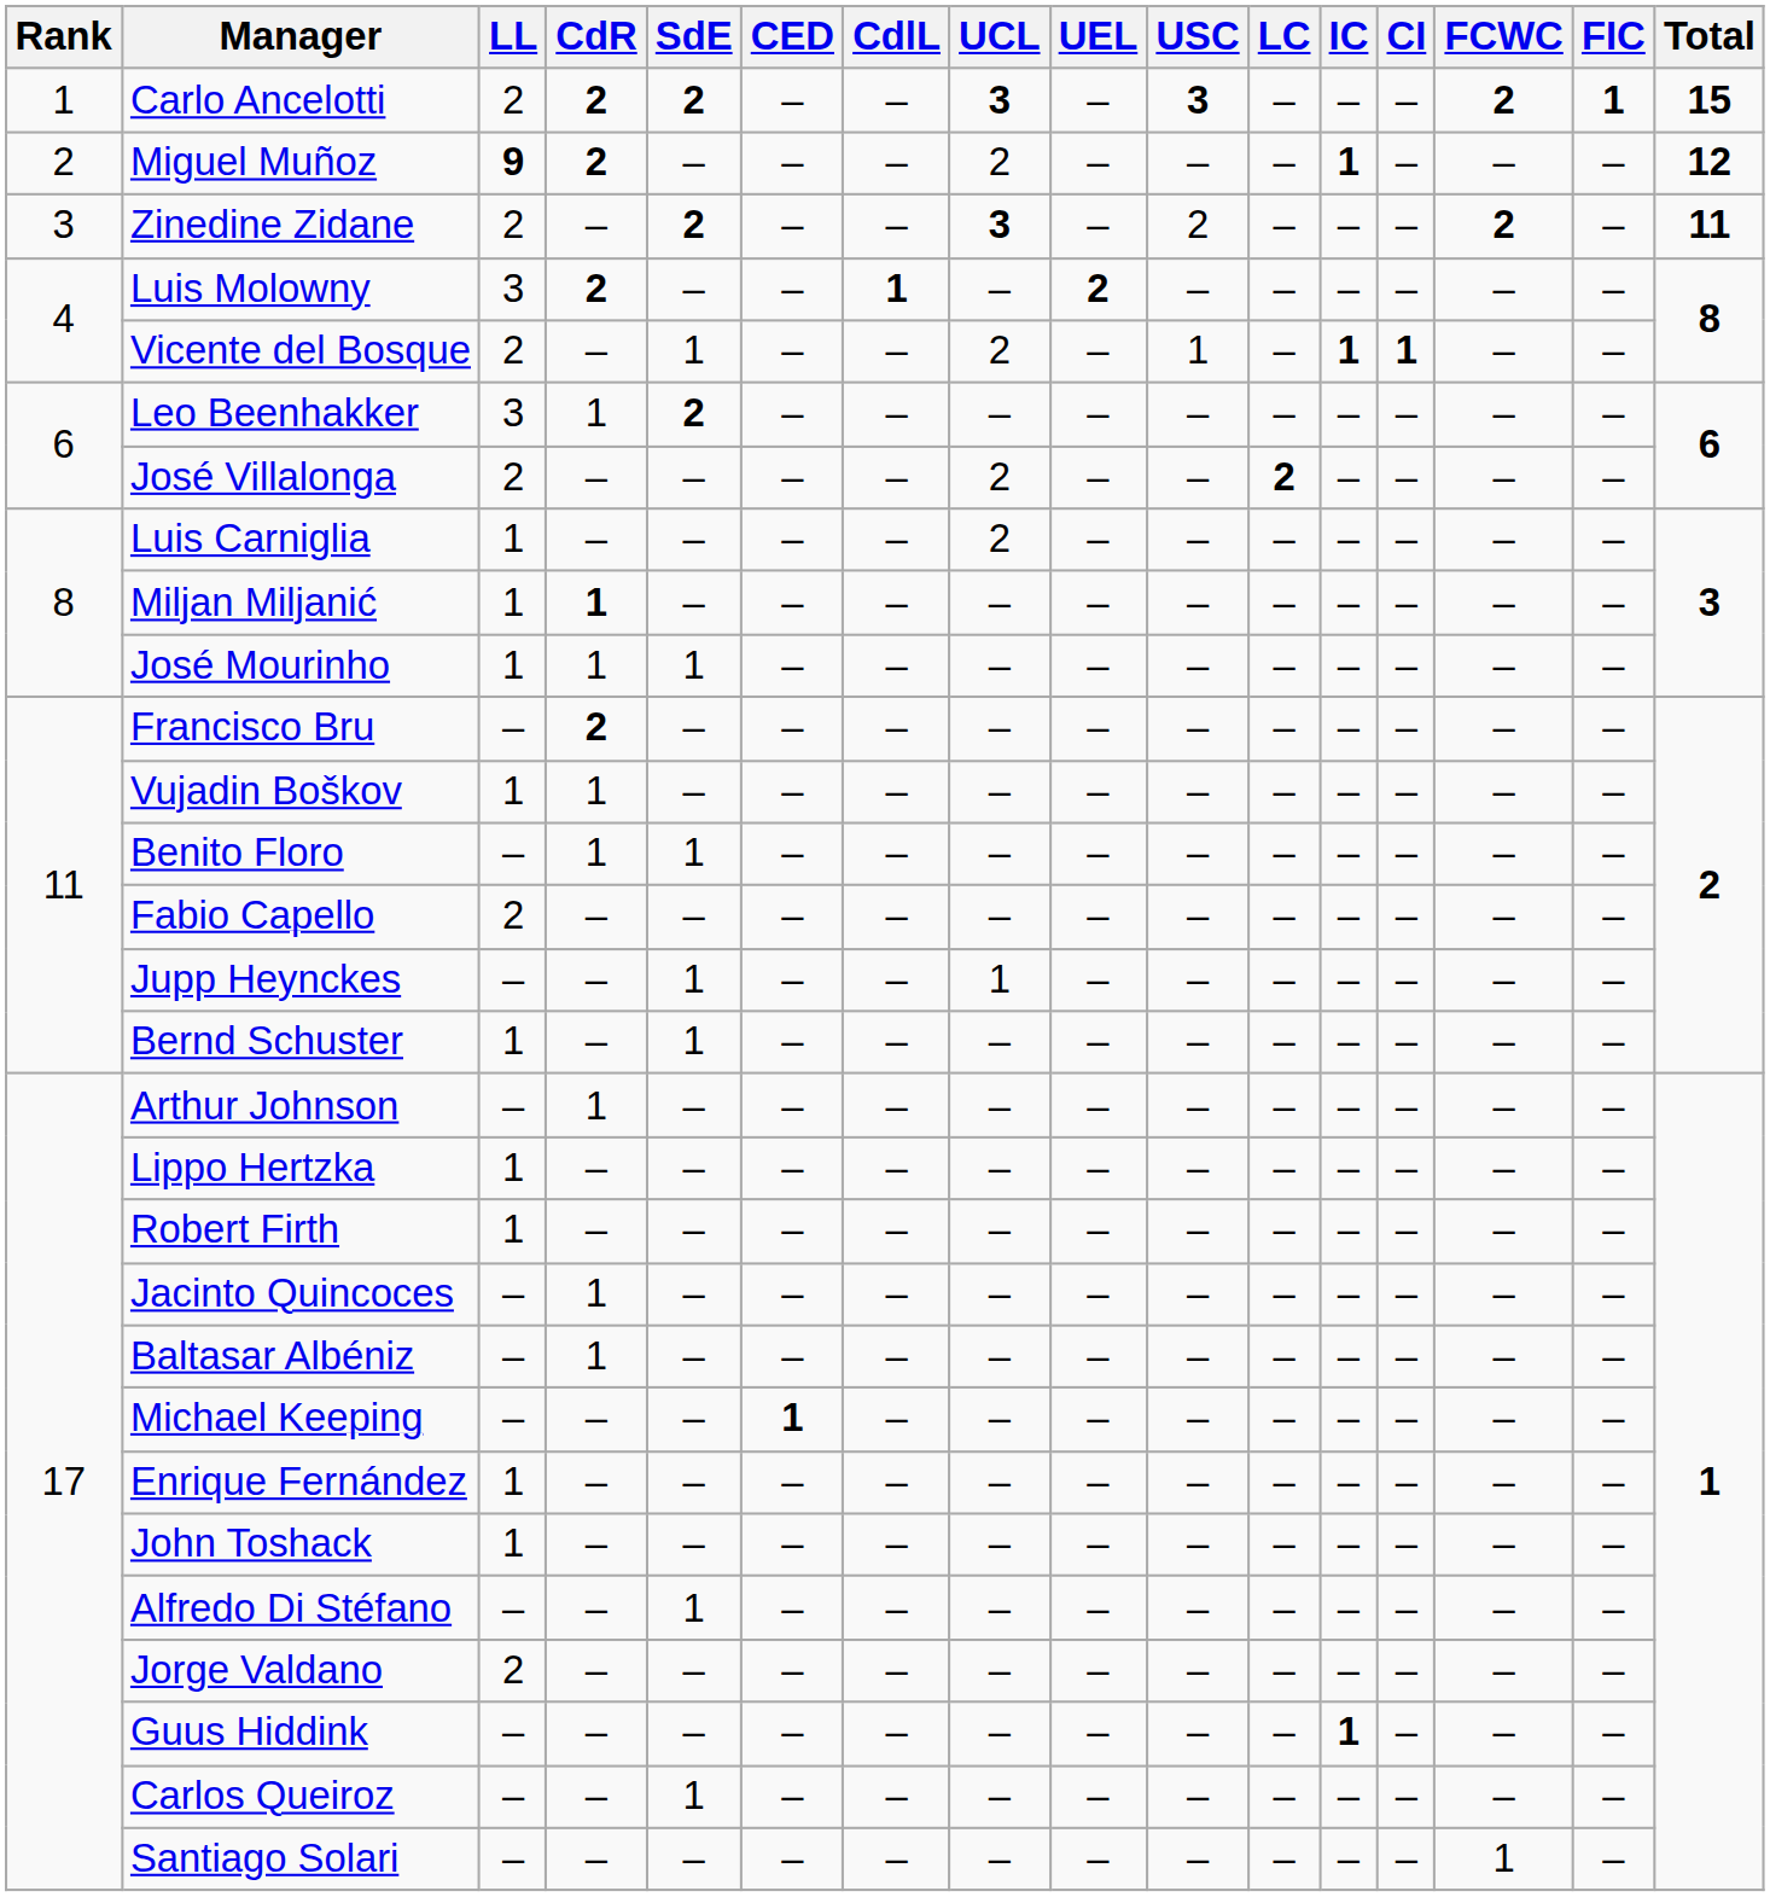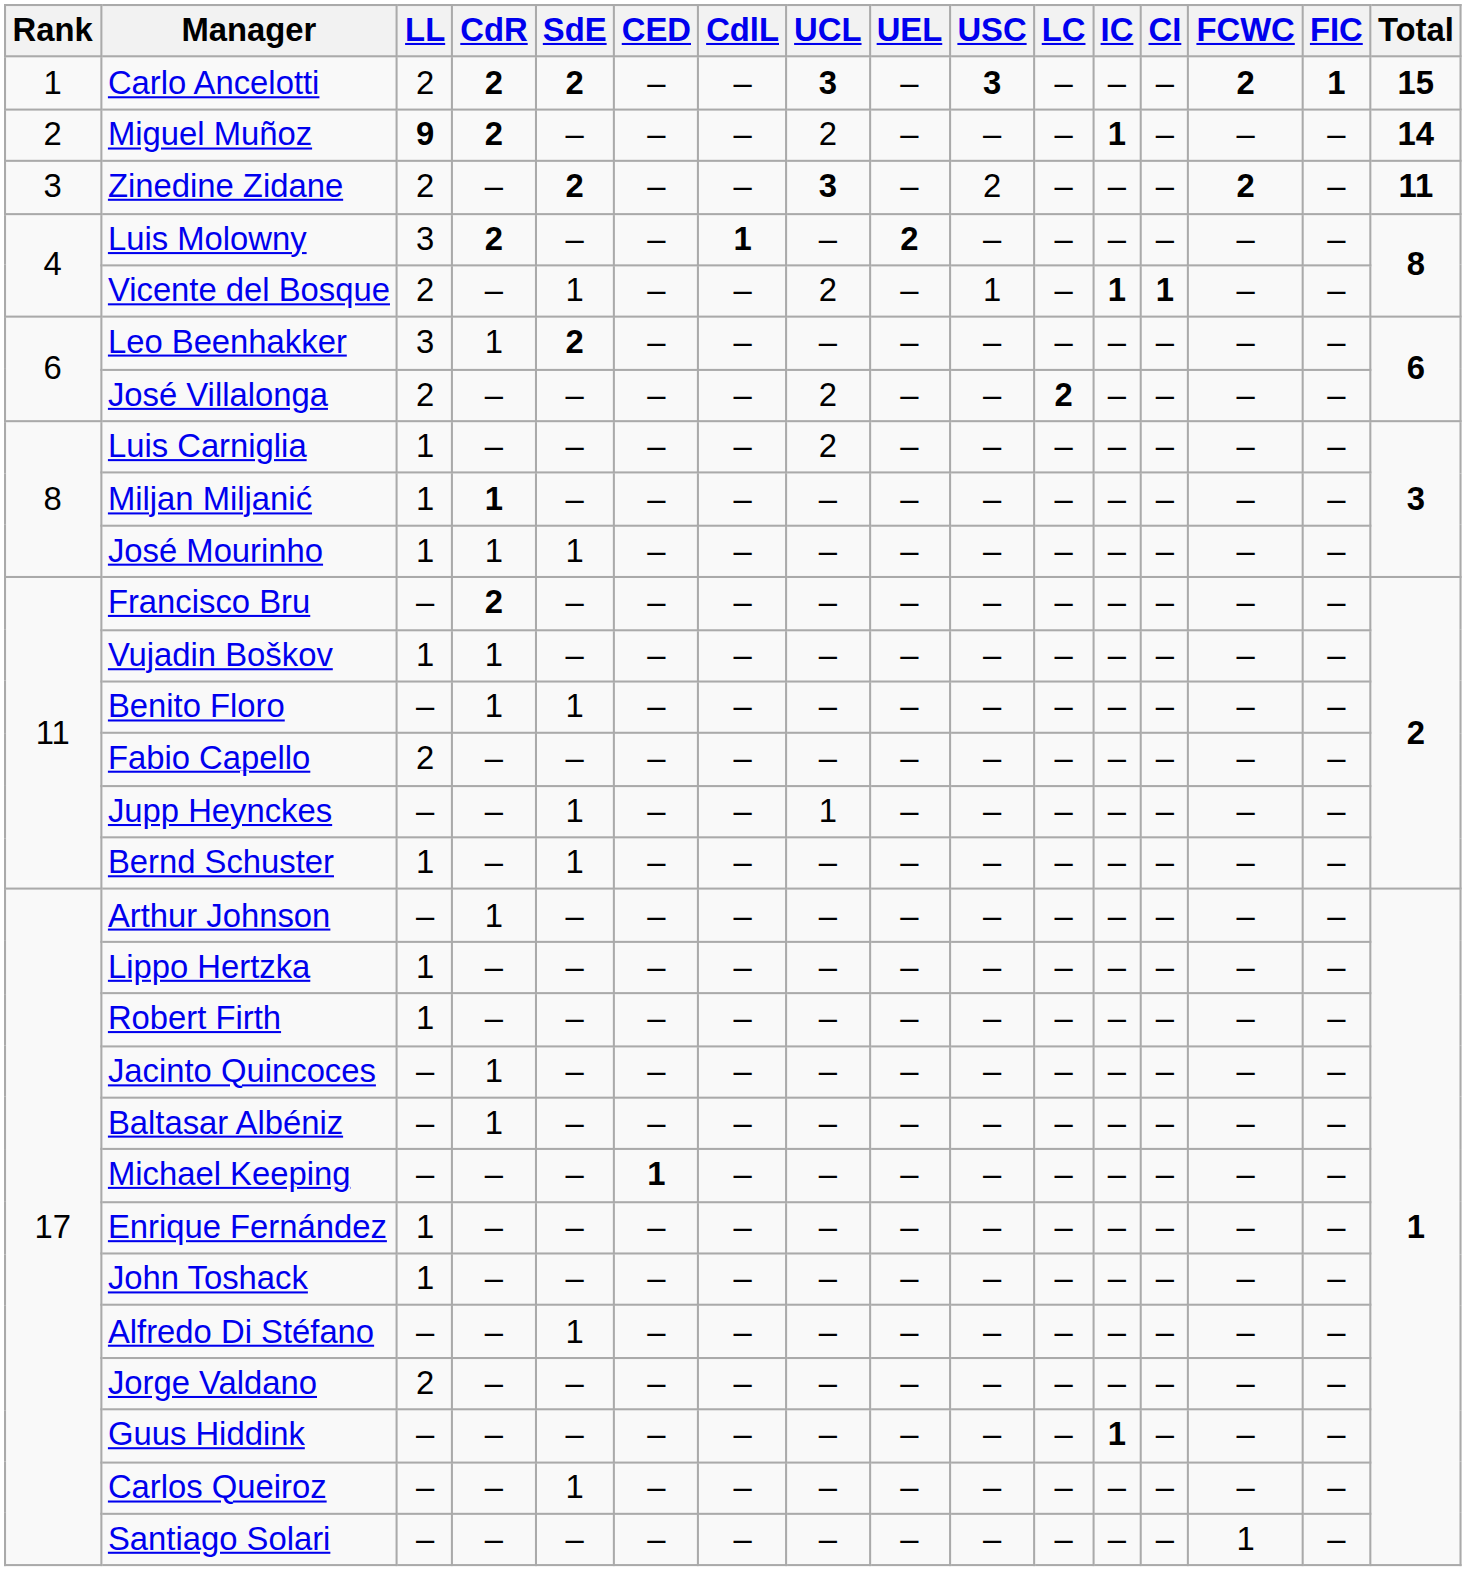Miguel Muñoz | Total: 12 -> 14
